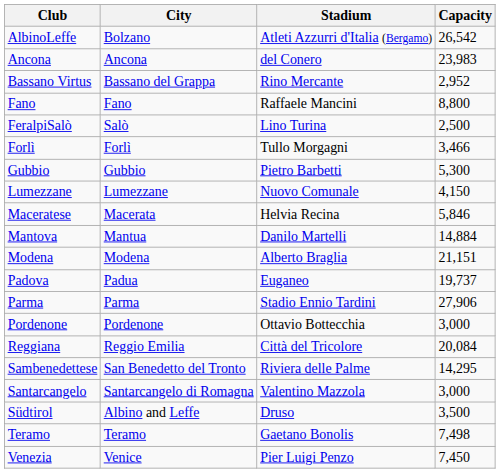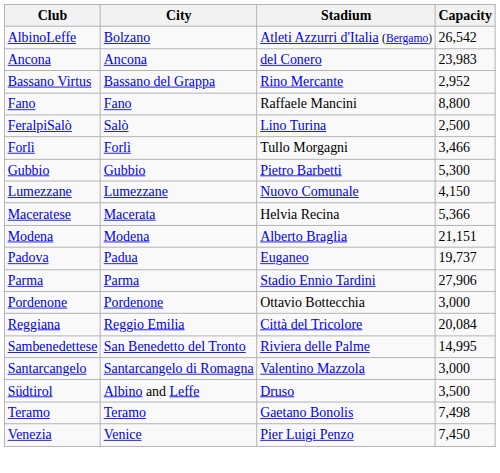Maceratese | Capacity: 5,846 -> 5,366
- row: Mantova | Mantua | Danilo Martelli | 14,884
Sambenedettese | Capacity: 14,295 -> 14,995
